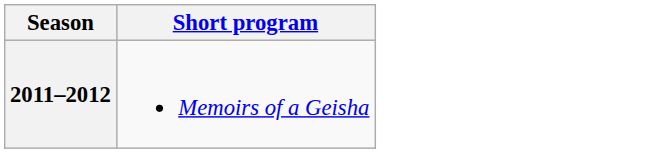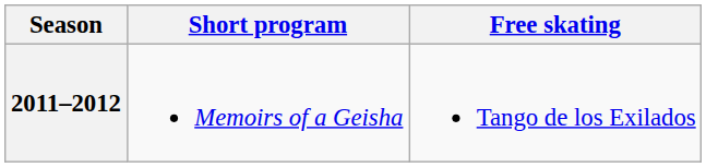+ column: Free skating | Tango de los Exilados
